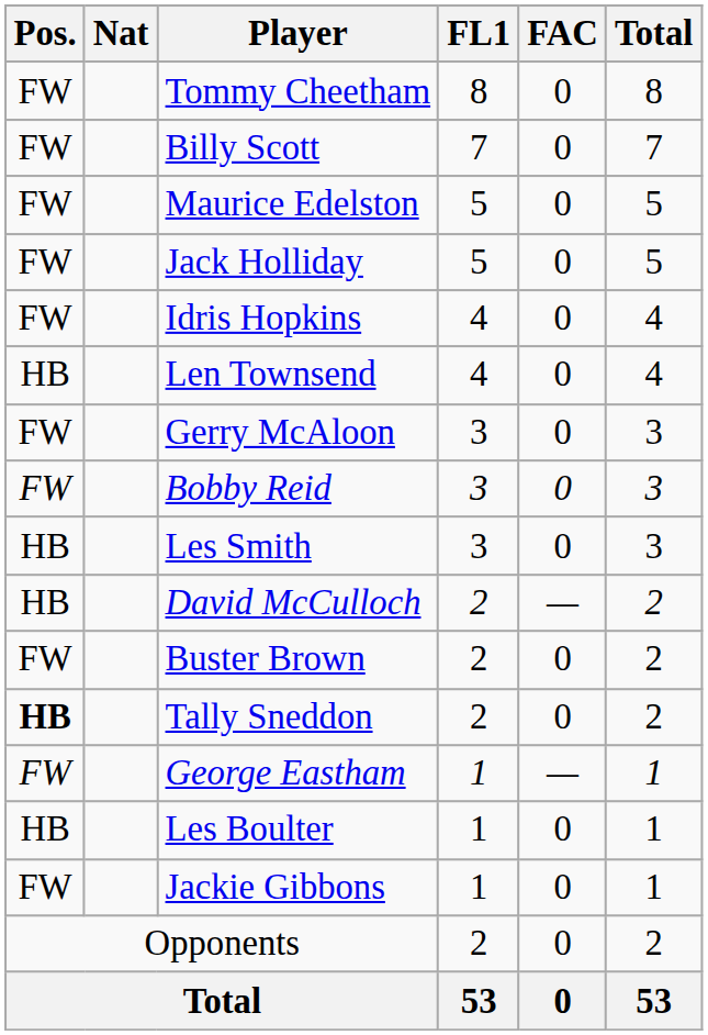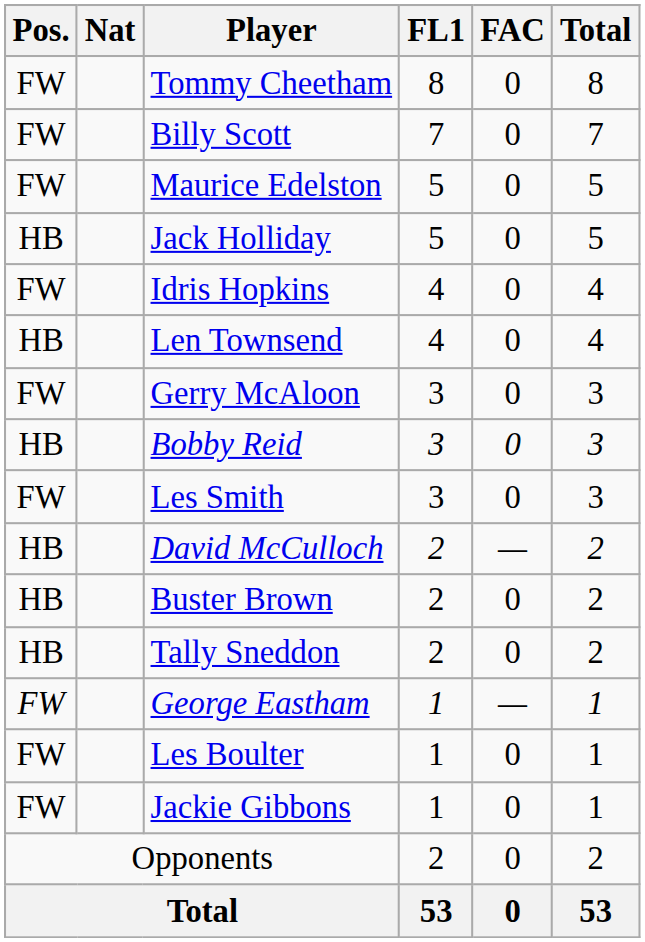Jack Holliday | Pos.: FW -> HB
Bobby Reid | Pos.: FW -> HB
Les Smith | Pos.: HB -> FW
Buster Brown | Pos.: FW -> HB
Tally Sneddon | Pos.: bold -> normal
Les Boulter | Pos.: HB -> FW
